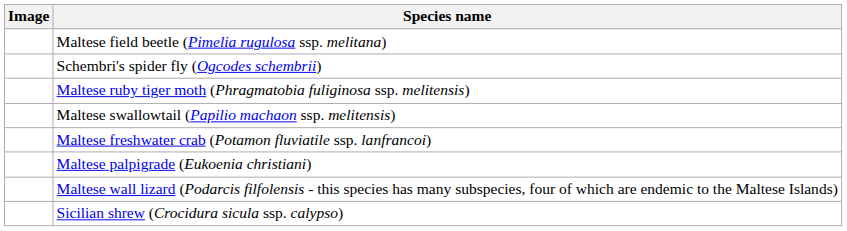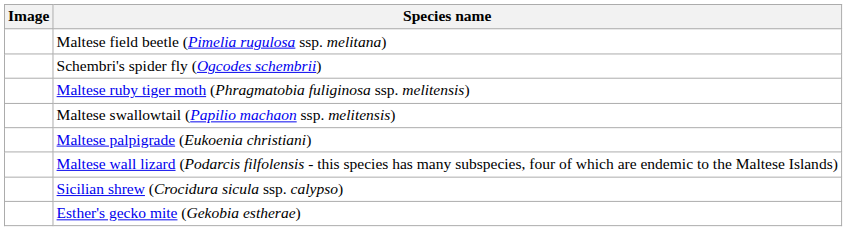- row: Maltese freshwater crab (Potamon fluviatile ssp. lanfrancoi)
+ row: Esther's gecko mite (Gekobia estherae)
